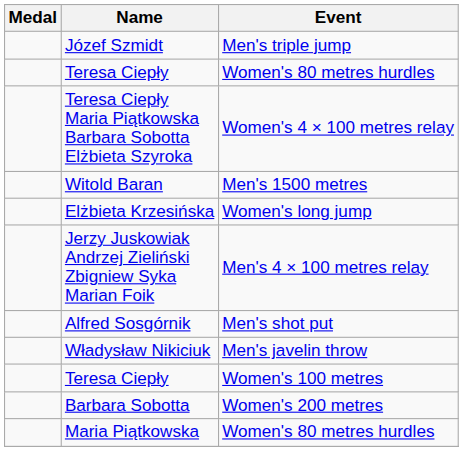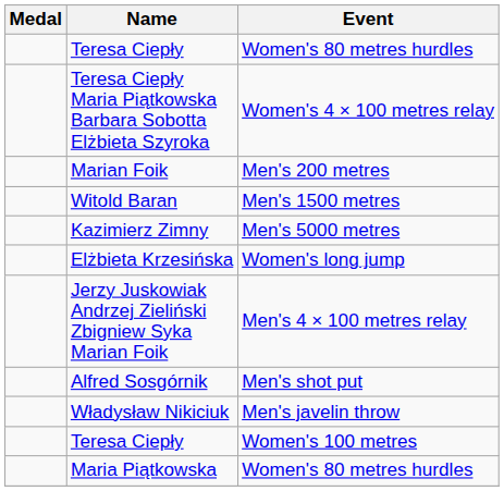- row: Józef Szmidt | Men's triple jump
+ row: Marian Foik | Men's 200 metres
+ row: Kazimierz Zimny | Men's 5000 metres
- row: Barbara Sobotta | Women's 200 metres
